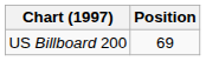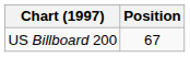US Billboard 200 | Position: 69 -> 67
